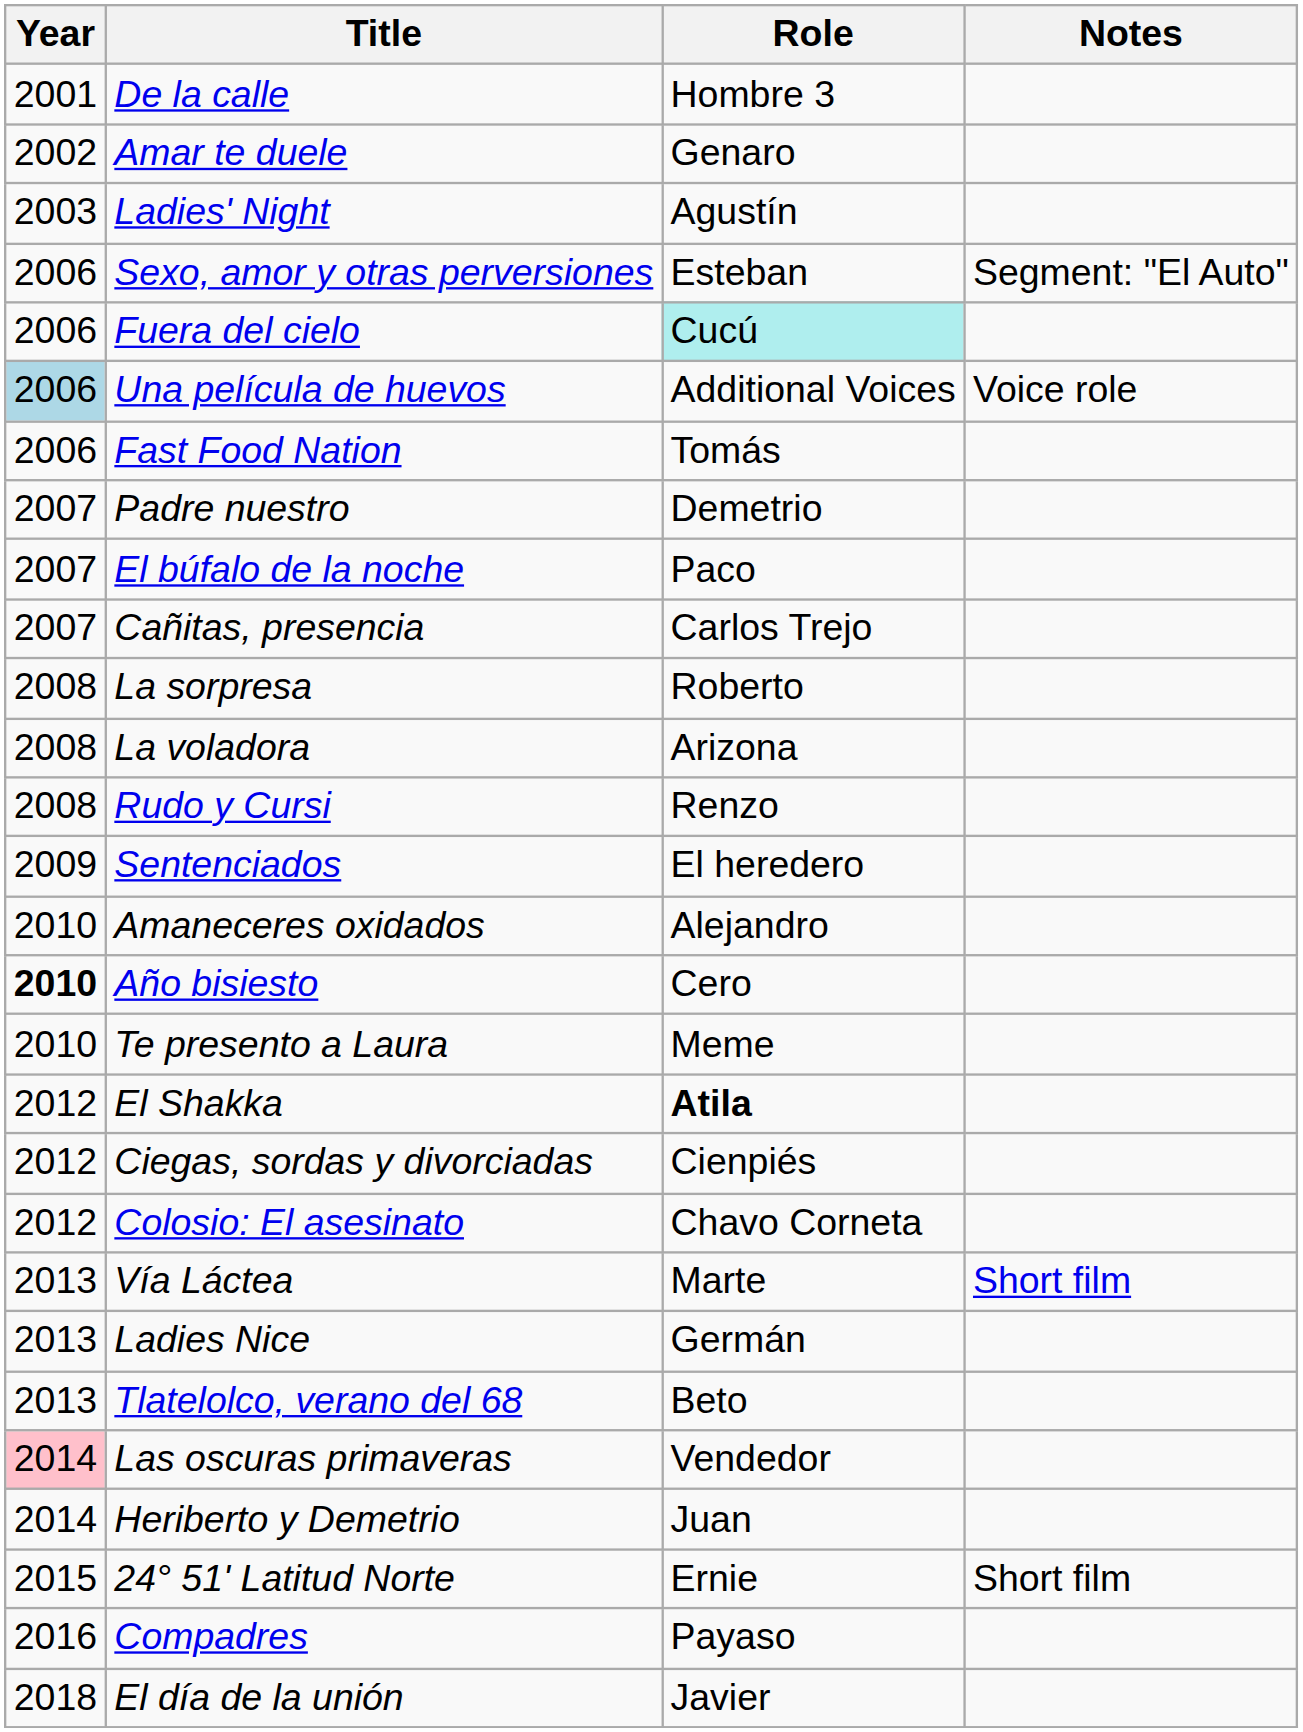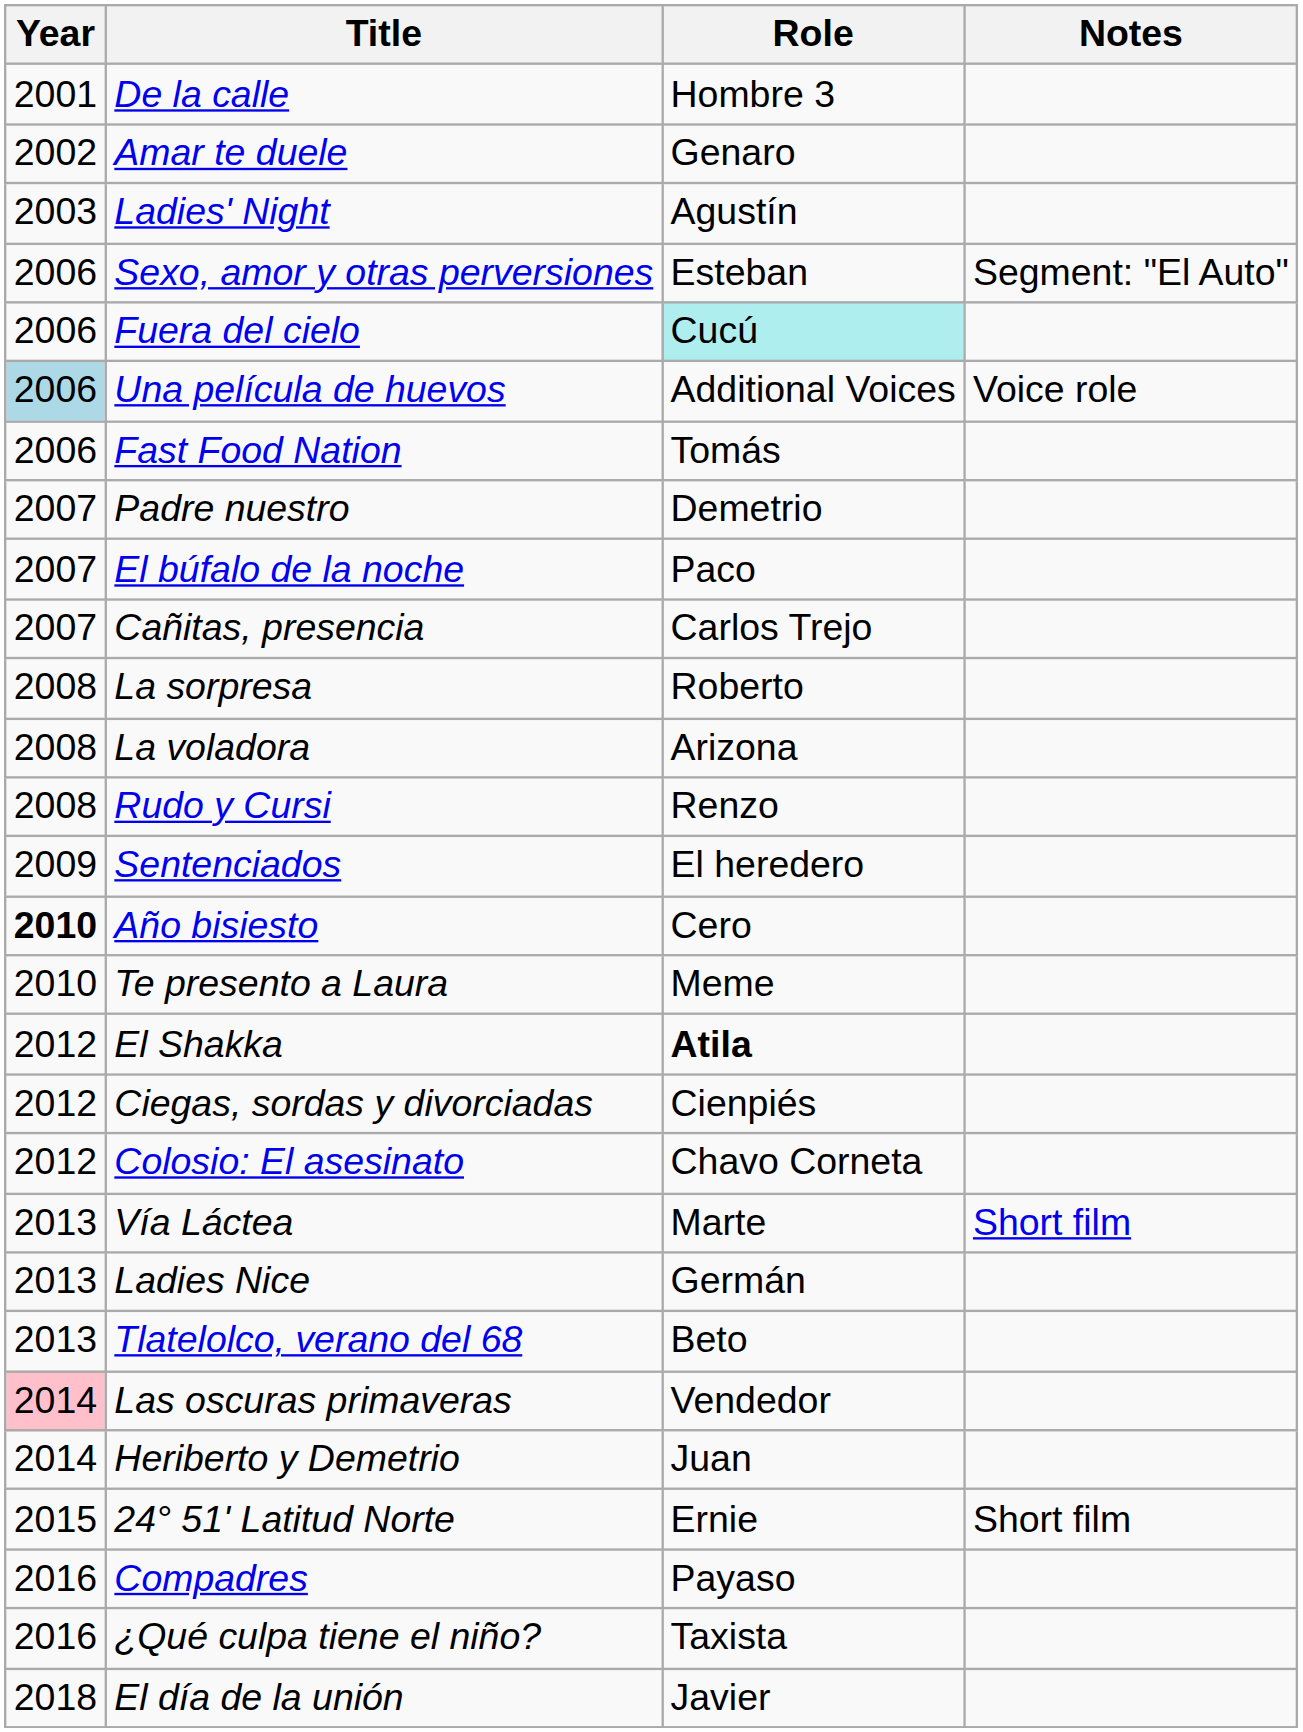- row: 2010 | Amaneceres oxidados | Alejandro
+ row: 2016 | ¿Qué culpa tiene el niño? | Taxista
